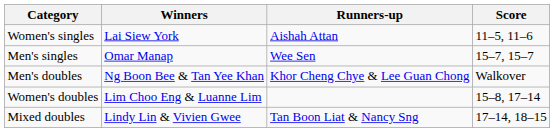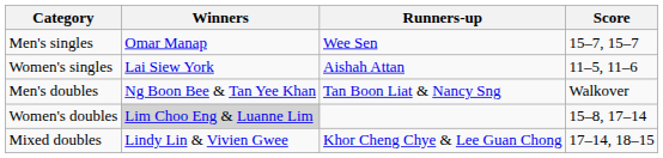rows swapped: Men's singles <-> Women's singles
Men's doubles | Runners-up: Khor Cheng Chye & Lee Guan Chong -> Tan Boon Liat & Nancy Sng
Women's doubles | Winners: no background -> lightgrey background
Mixed doubles | Runners-up: Tan Boon Liat & Nancy Sng -> Khor Cheng Chye & Lee Guan Chong
